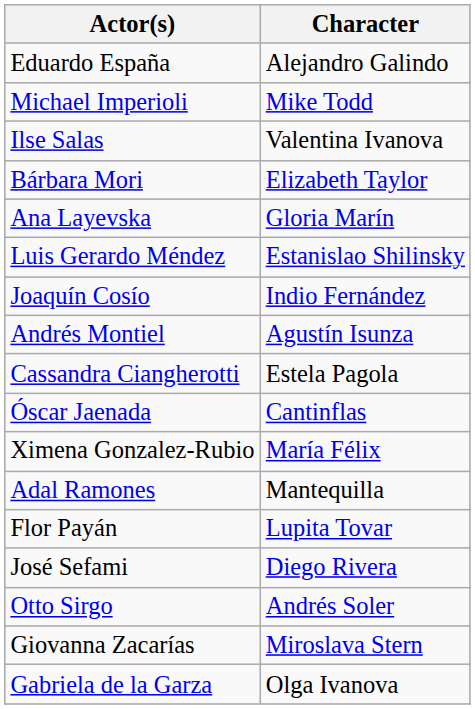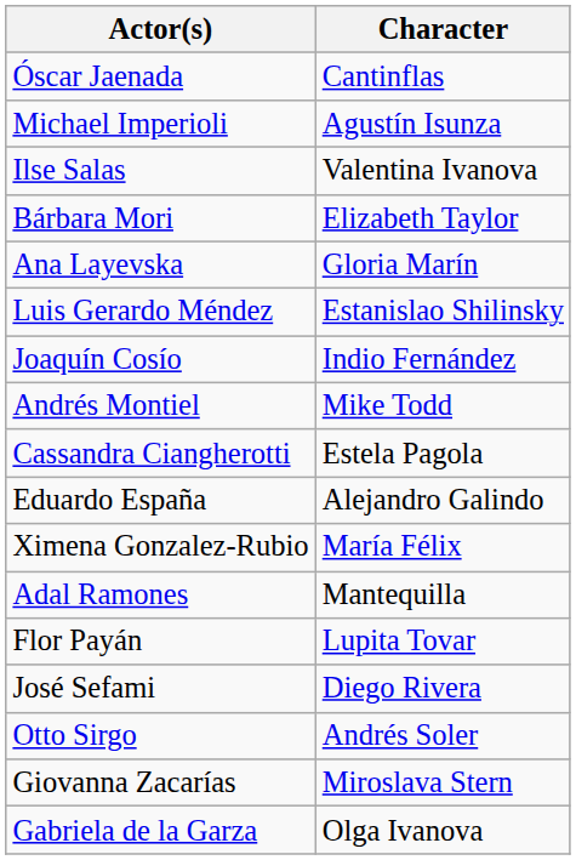rows swapped: Óscar Jaenada <-> Eduardo España
Michael Imperioli | Character: Mike Todd -> Agustín Isunza
Andrés Montiel | Character: Agustín Isunza -> Mike Todd
